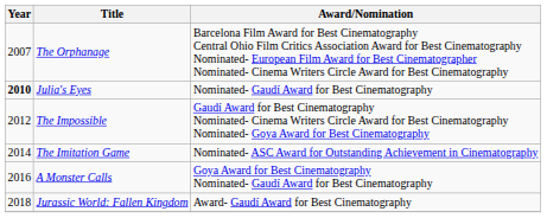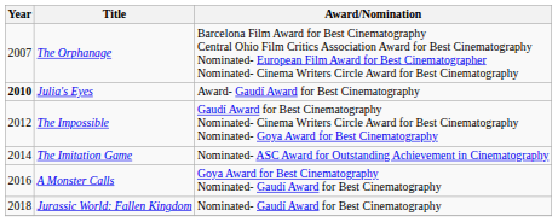Julia's Eyes | Award/Nomination: Nominated- Gaudí Award for Best Cinematography -> Award- Gaudí Award for Best Cinematography
Jurassic World: Fallen Kingdom | Award/Nomination: Award- Gaudí Award for Best Cinematography -> Nominated- Gaudí Award for Best Cinematography
